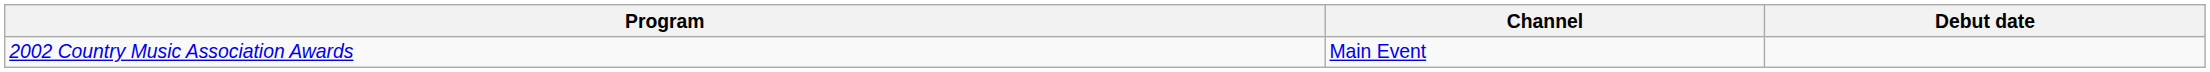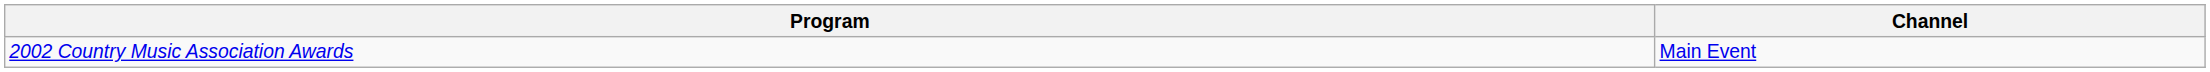- column: Debut date
